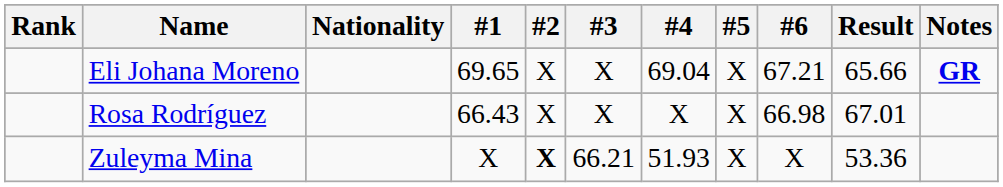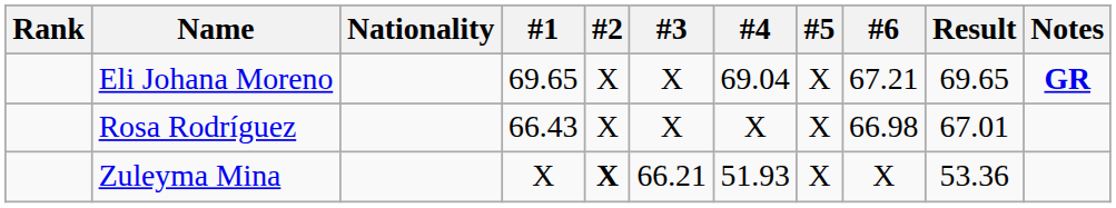Eli Johana Moreno | Result: 65.66 -> 69.65
